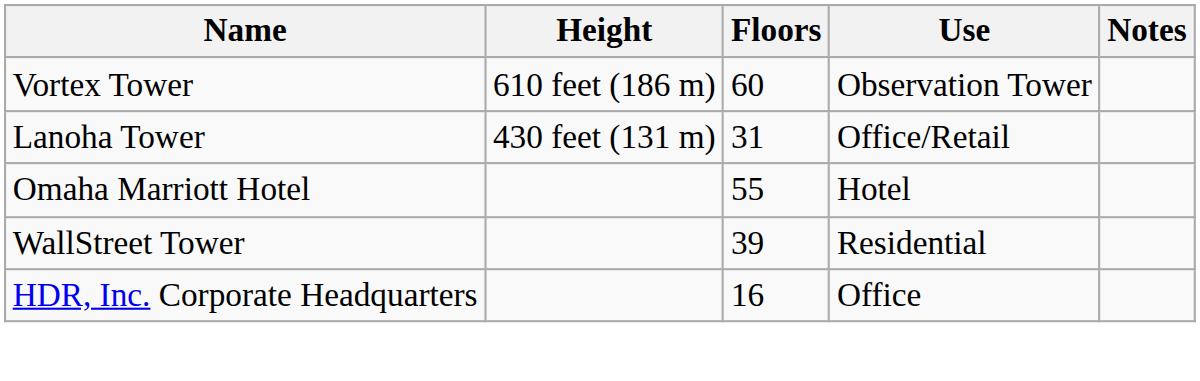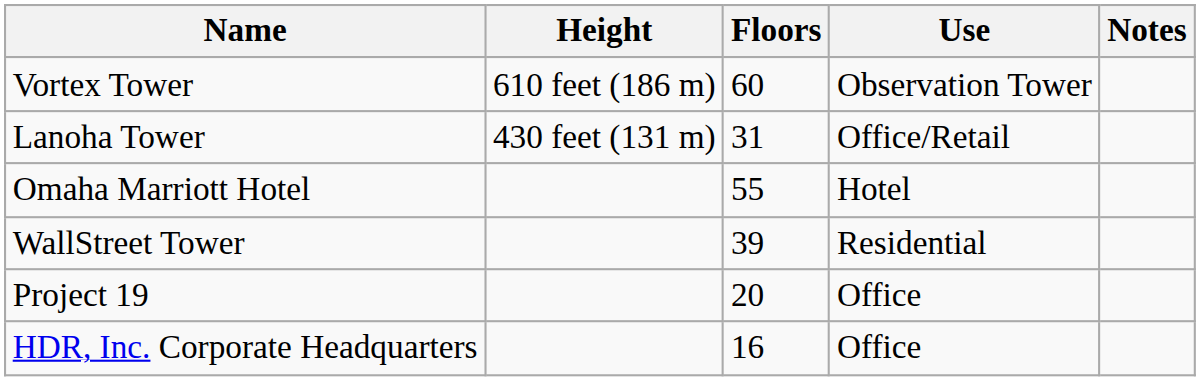+ row: Project 19 | 20 | Office
